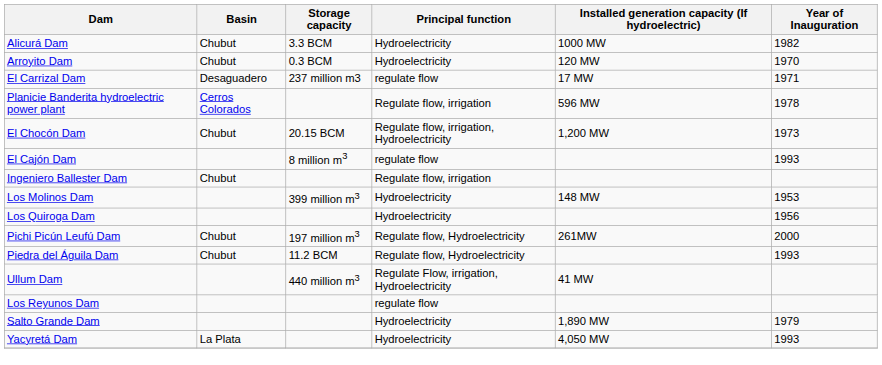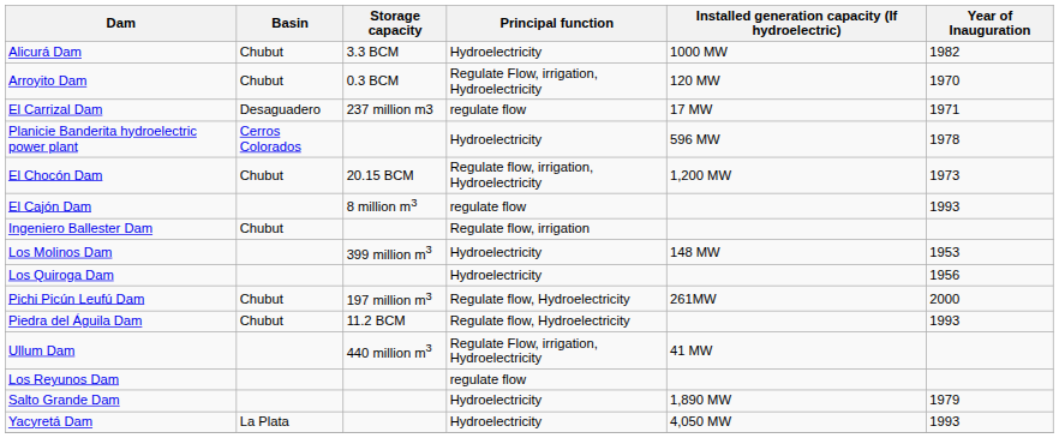Arroyito Dam | Principal function: Hydroelectricity -> Regulate Flow, irrigation, Hydroelectricity
Planicie Banderita hydroelectric power plant | Principal function: Regulate flow, irrigation -> Hydroelectricity
